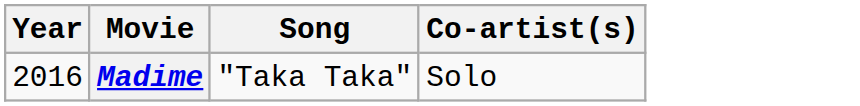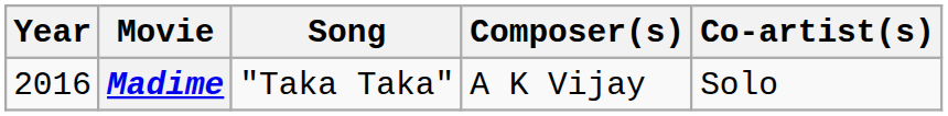+ column: Composer(s) | A K Vijay
